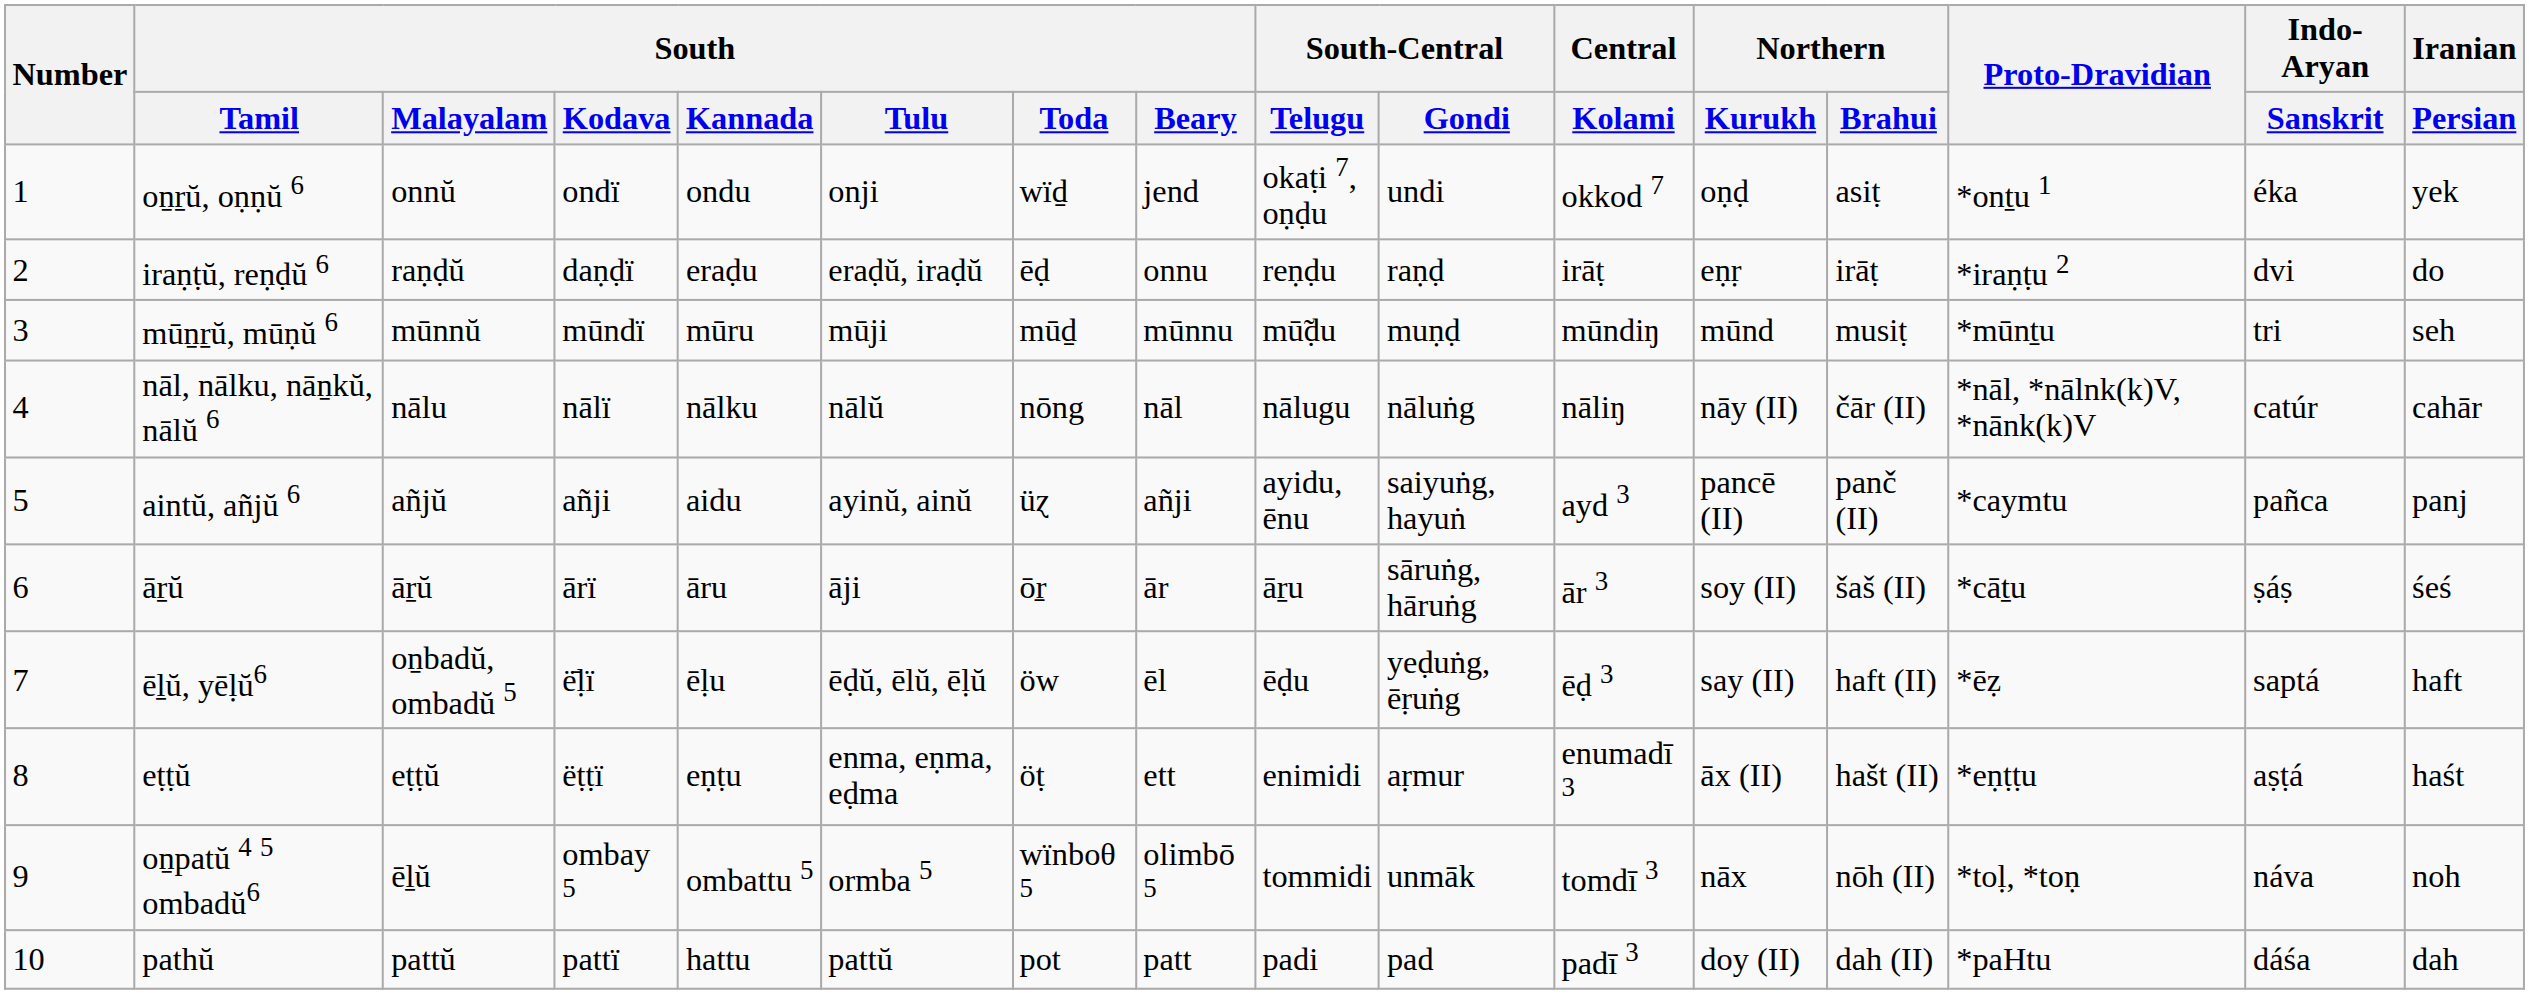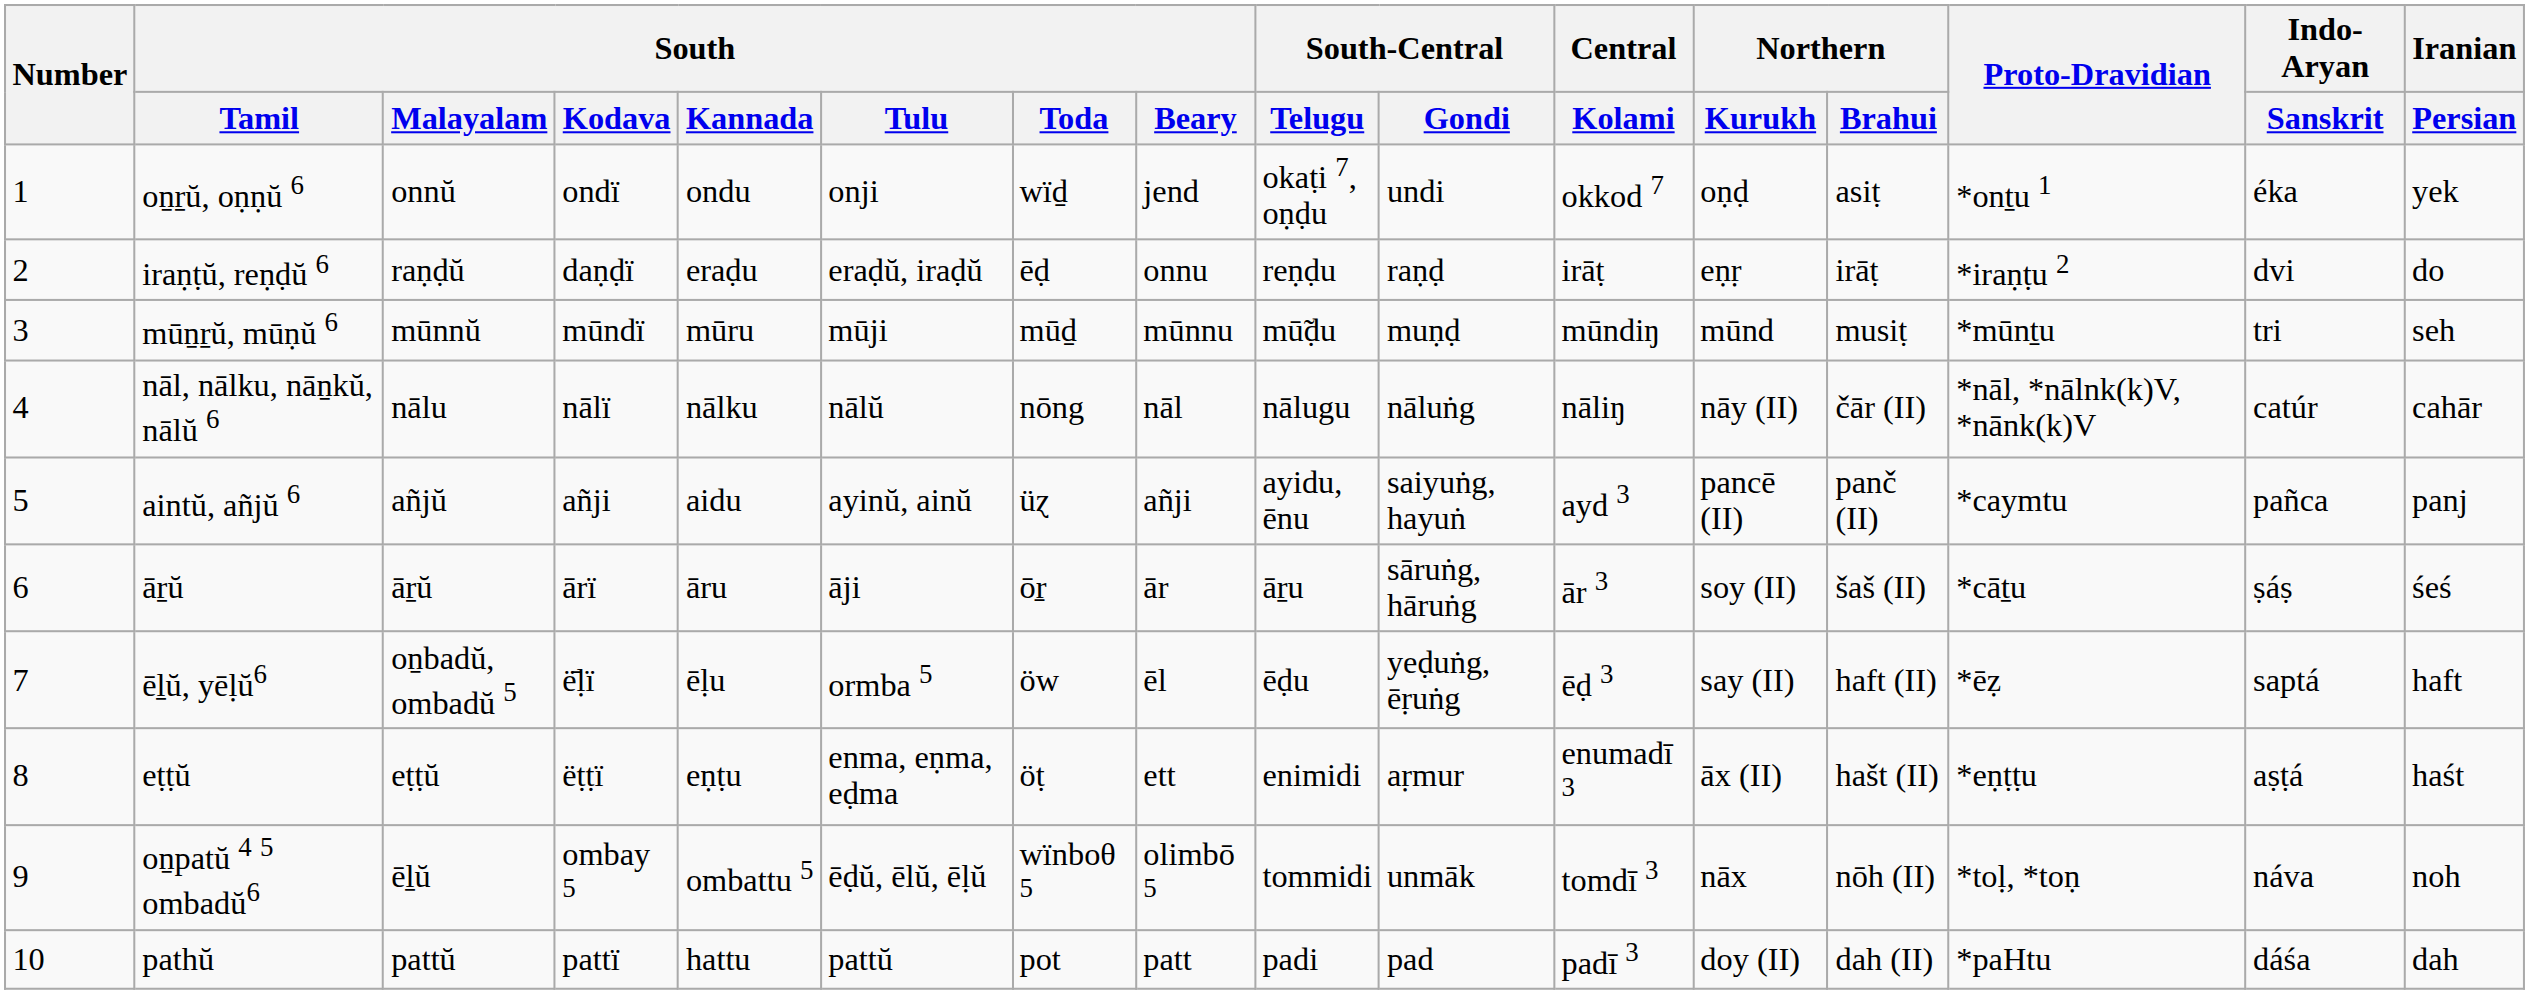ēḻŭ, yēḷŭ6 | South / Tulu: ēḍŭ, ēlŭ, ēḷŭ -> ormba 5
oṉpatŭ 4 5 ombadŭ6 | South / Tulu: ormba 5 -> ēḍŭ, ēlŭ, ēḷŭ
